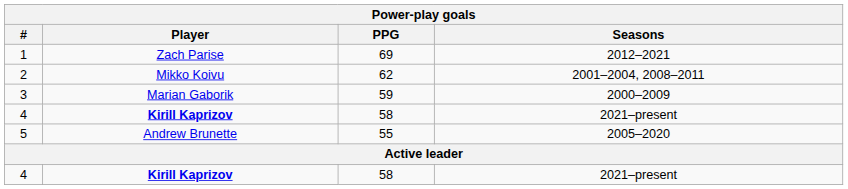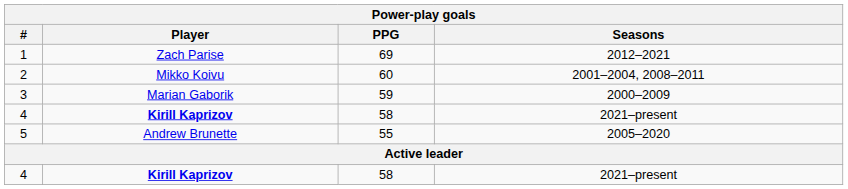2 | PPG: 62 -> 60
